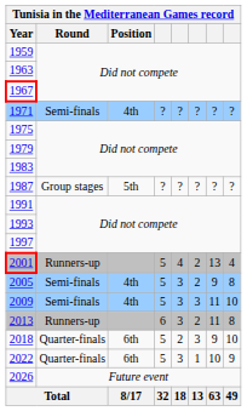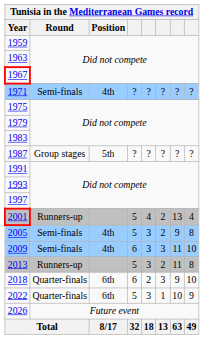2009 | column 4: 5 -> 6
2013 | column 4: 6 -> 5
2018 | column 4: 5 -> 6
